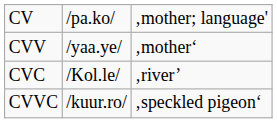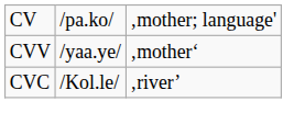- row: CVVC | /kuur.ro/ | ‚speckled pigeon‘
